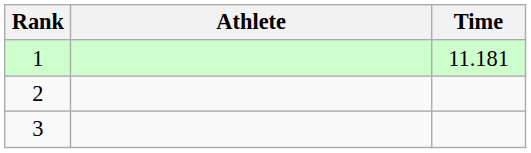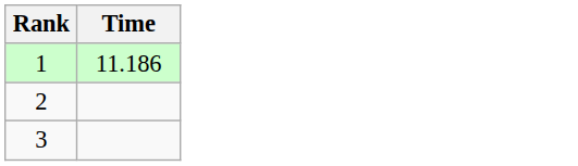- column: Athlete
1 | Time: 11.181 -> 11.186
